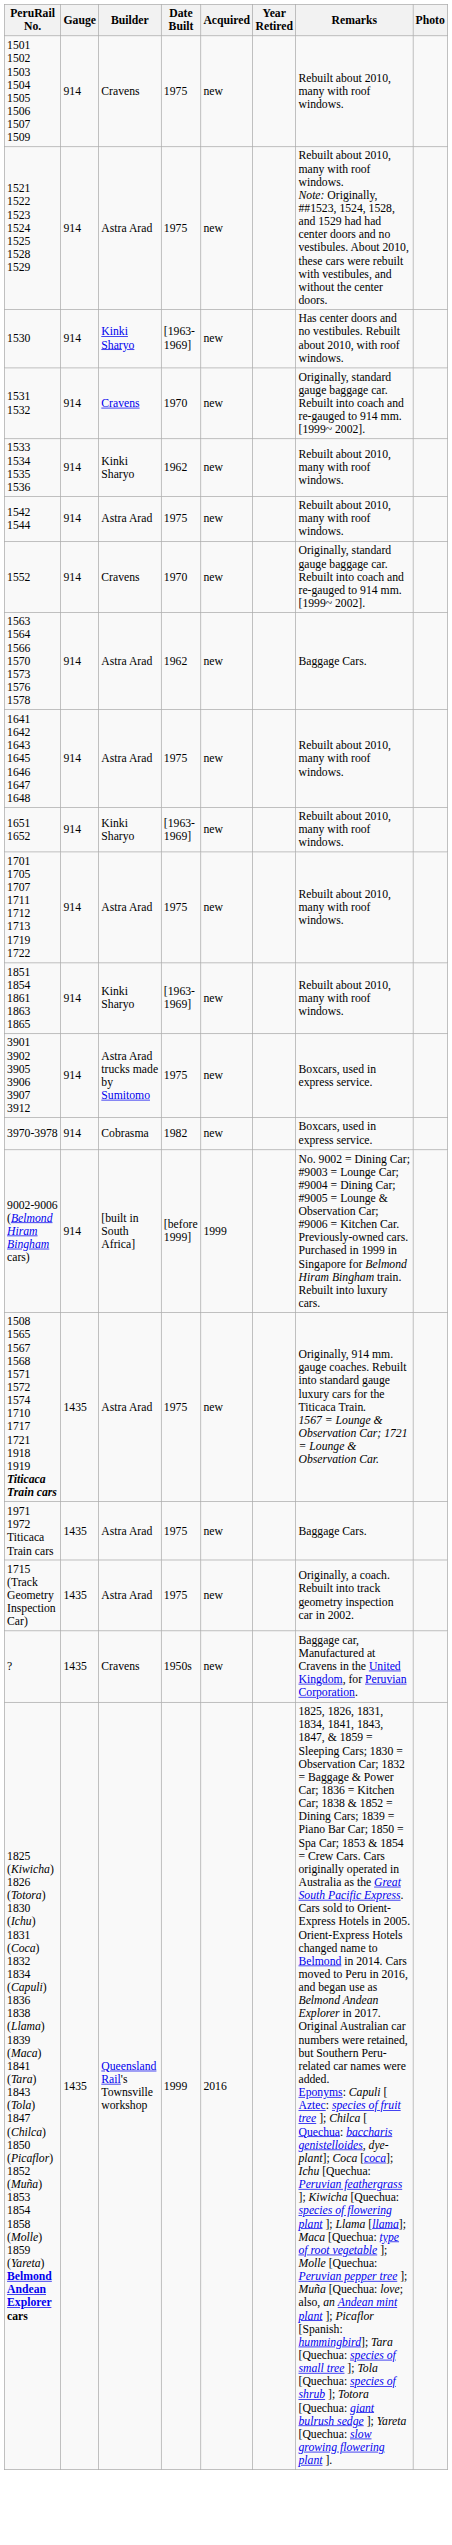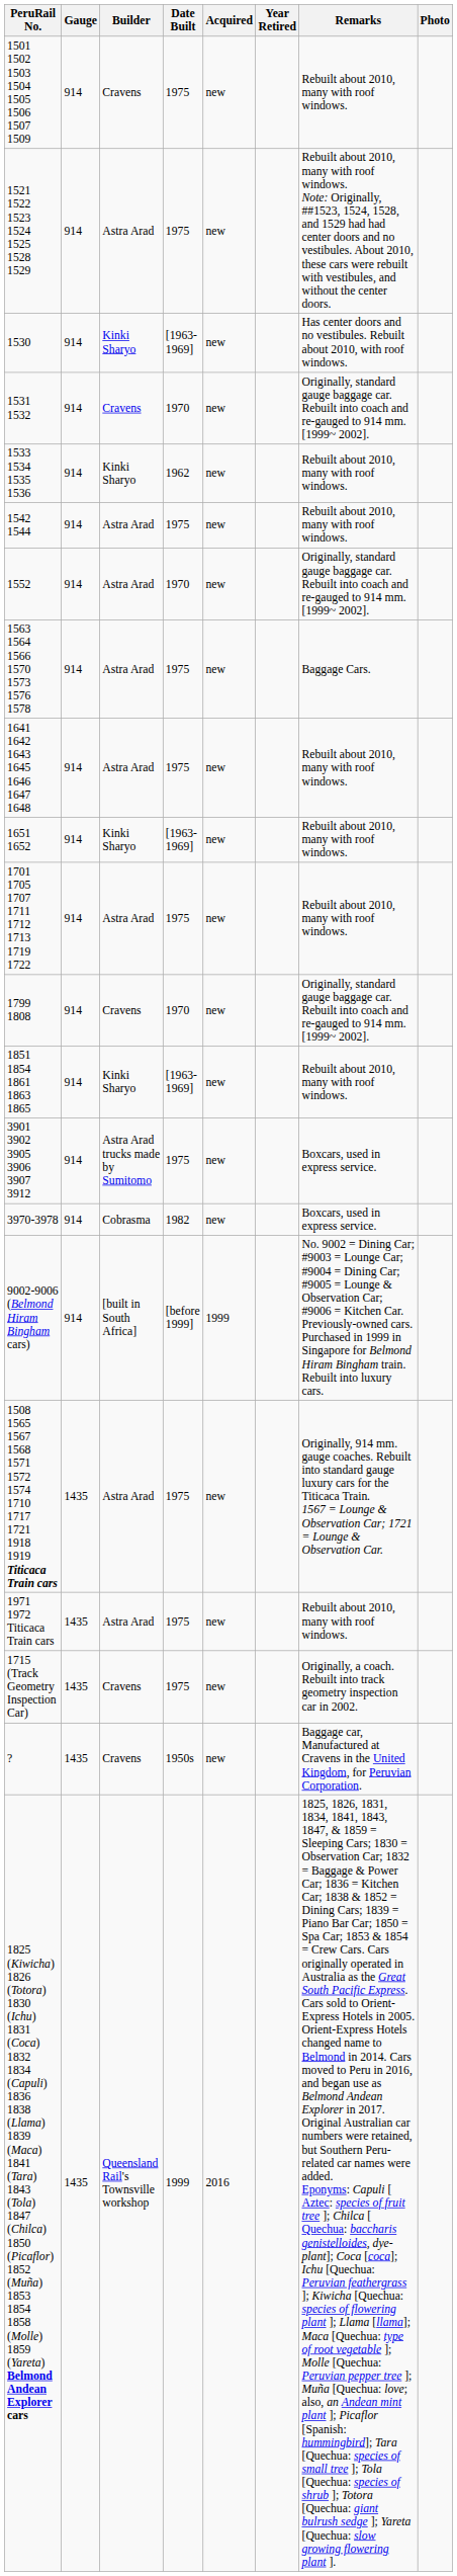1552 | Builder: Cravens -> Astra Arad
1563 1564 1566 1570 1573 1576 1578 | Date Built: 1962 -> 1975
+ row: 1799 1808 | 914 | Cravens | 1970 | new | Originally, standard gauge baggage car. Rebuilt into coach and re-gauged to 914 mm. [1999~ 2002].
1971 1972 Titicaca Train cars | Remarks: Baggage Cars. -> Rebuilt about 2010, many with roof windows.
1715 (Track Geometry Inspection Car) | Builder: Astra Arad -> Cravens
